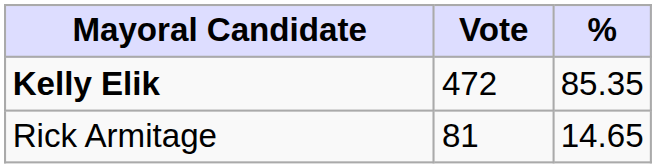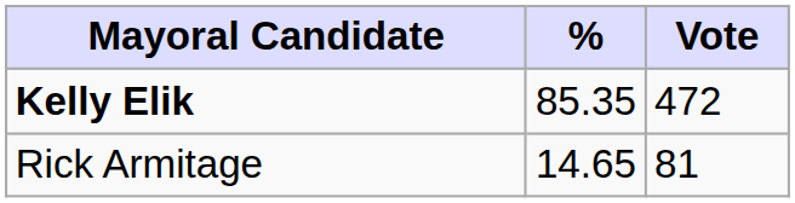columns swapped: Vote <-> %
